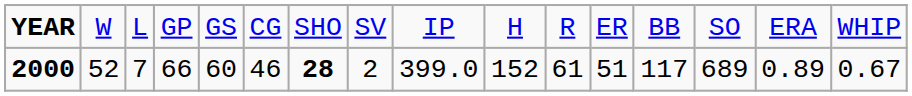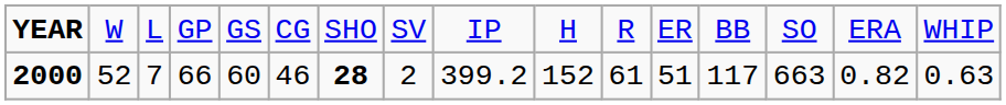2000 | column 9: 399.0 -> 399.2
2000 | column 14: 689 -> 663
2000 | column 15: 0.89 -> 0.82
2000 | column 16: 0.67 -> 0.63
